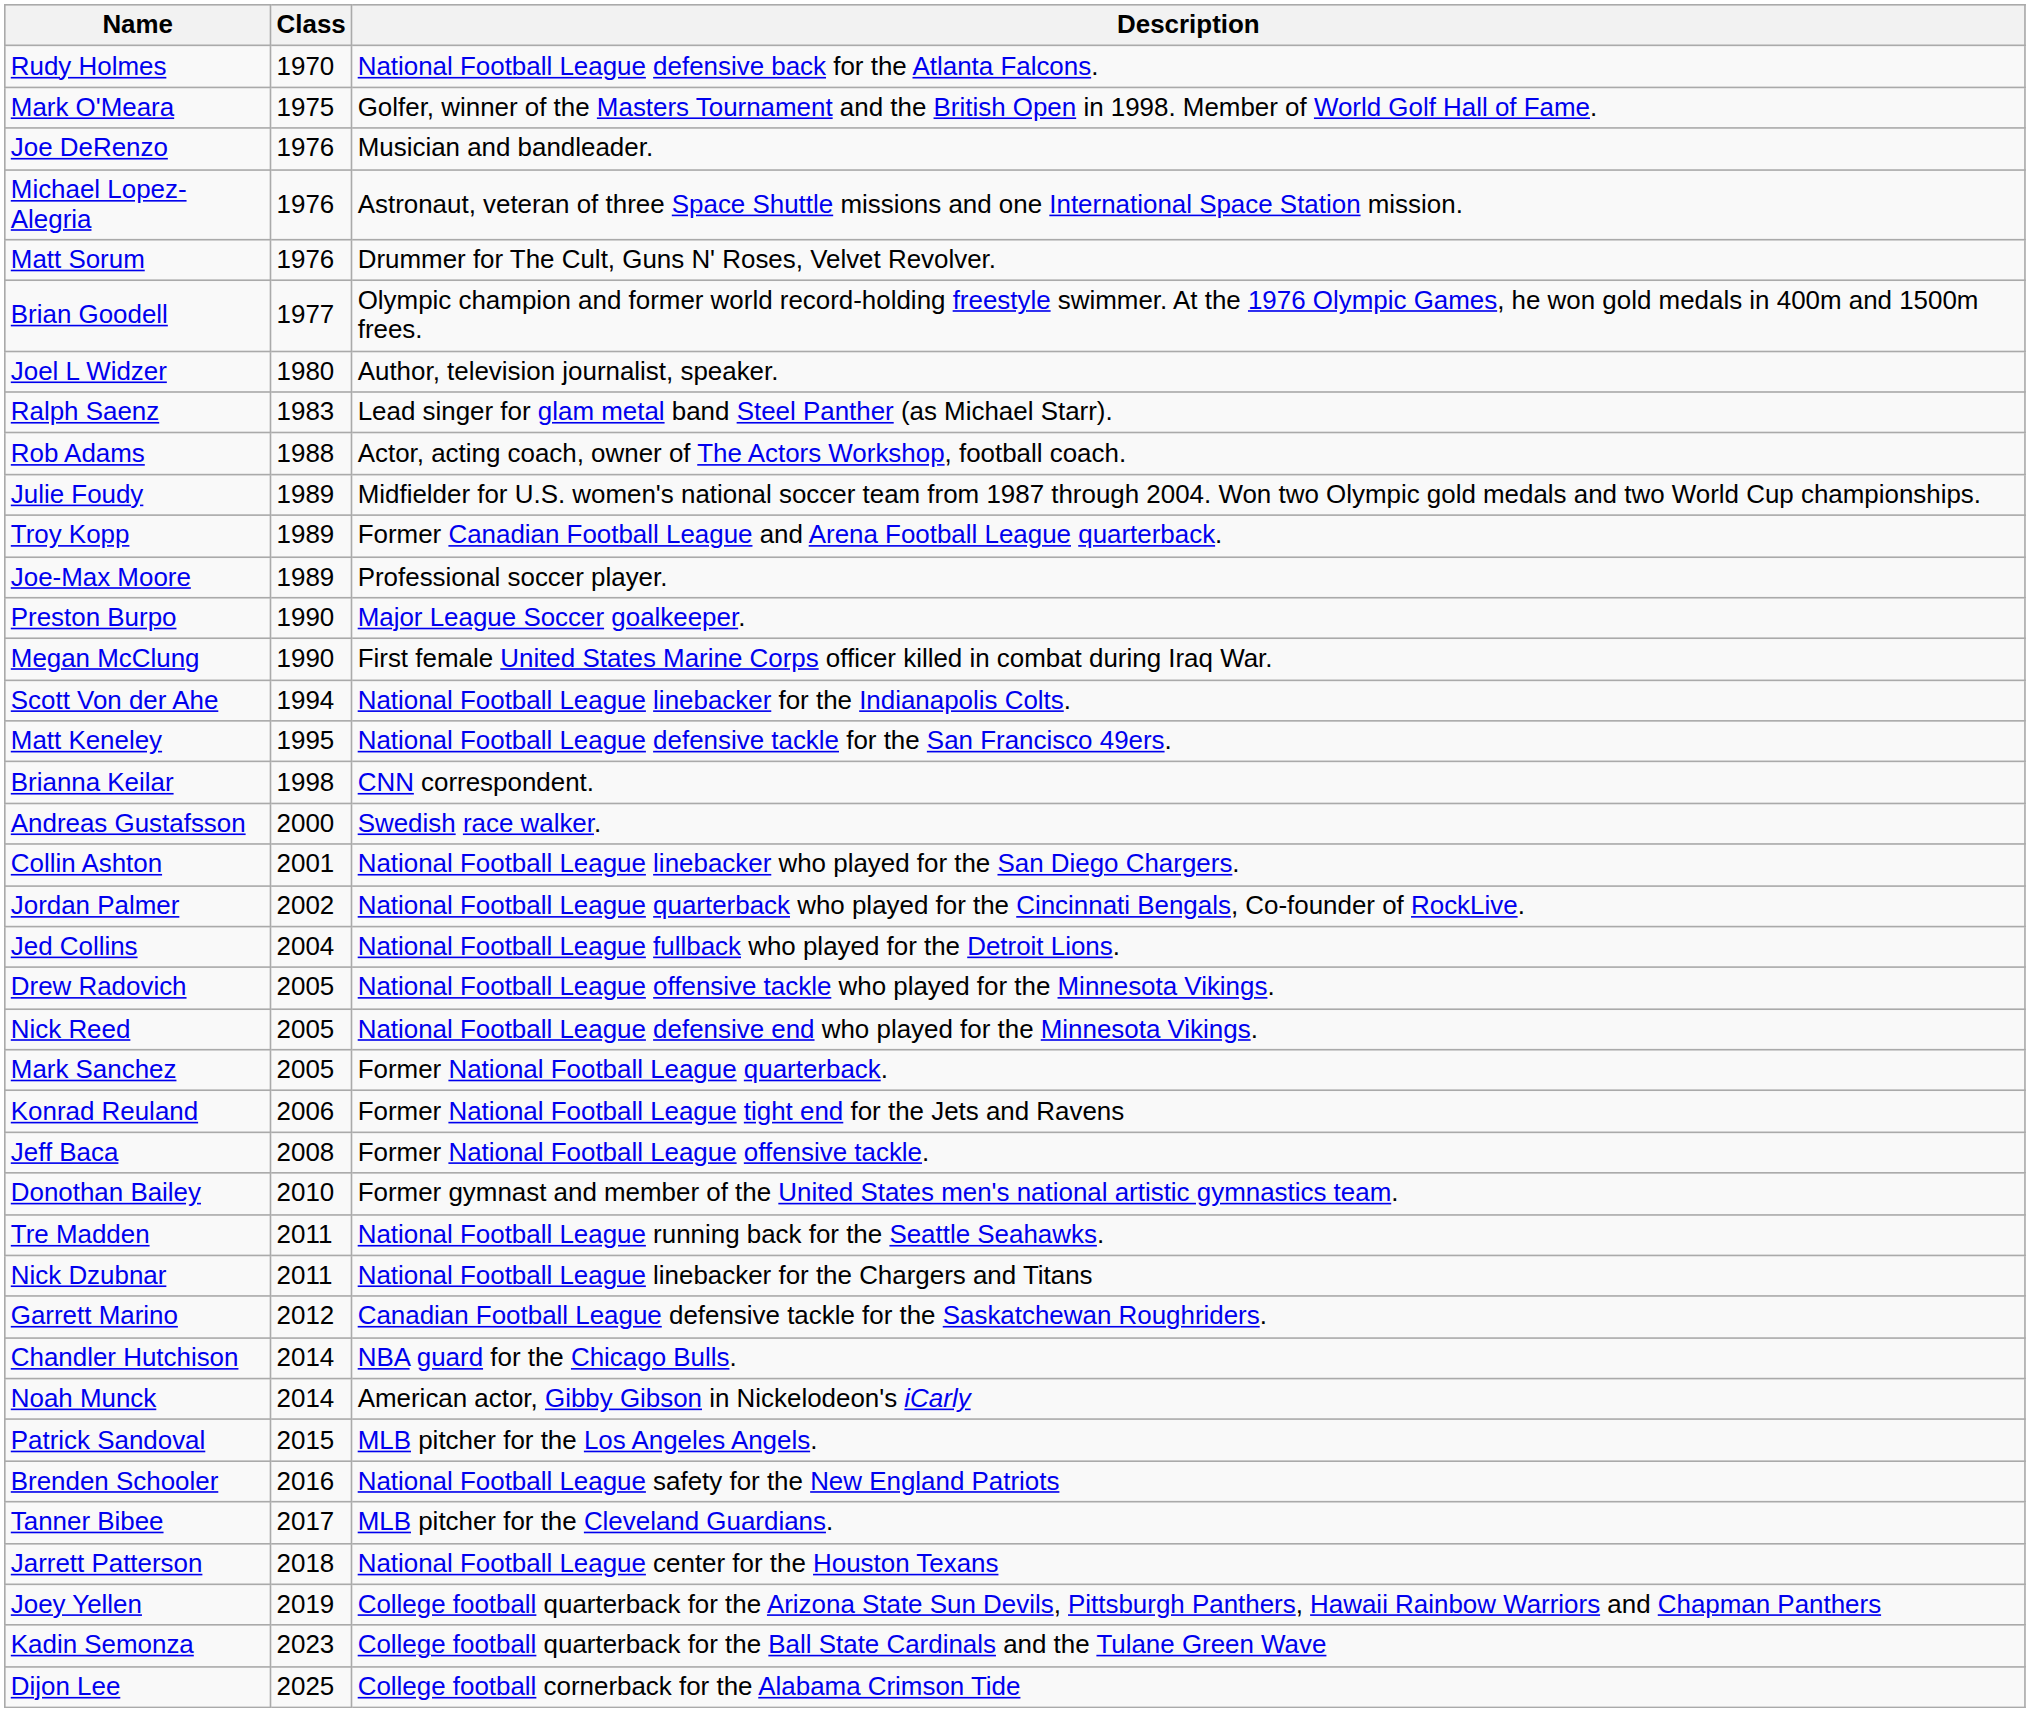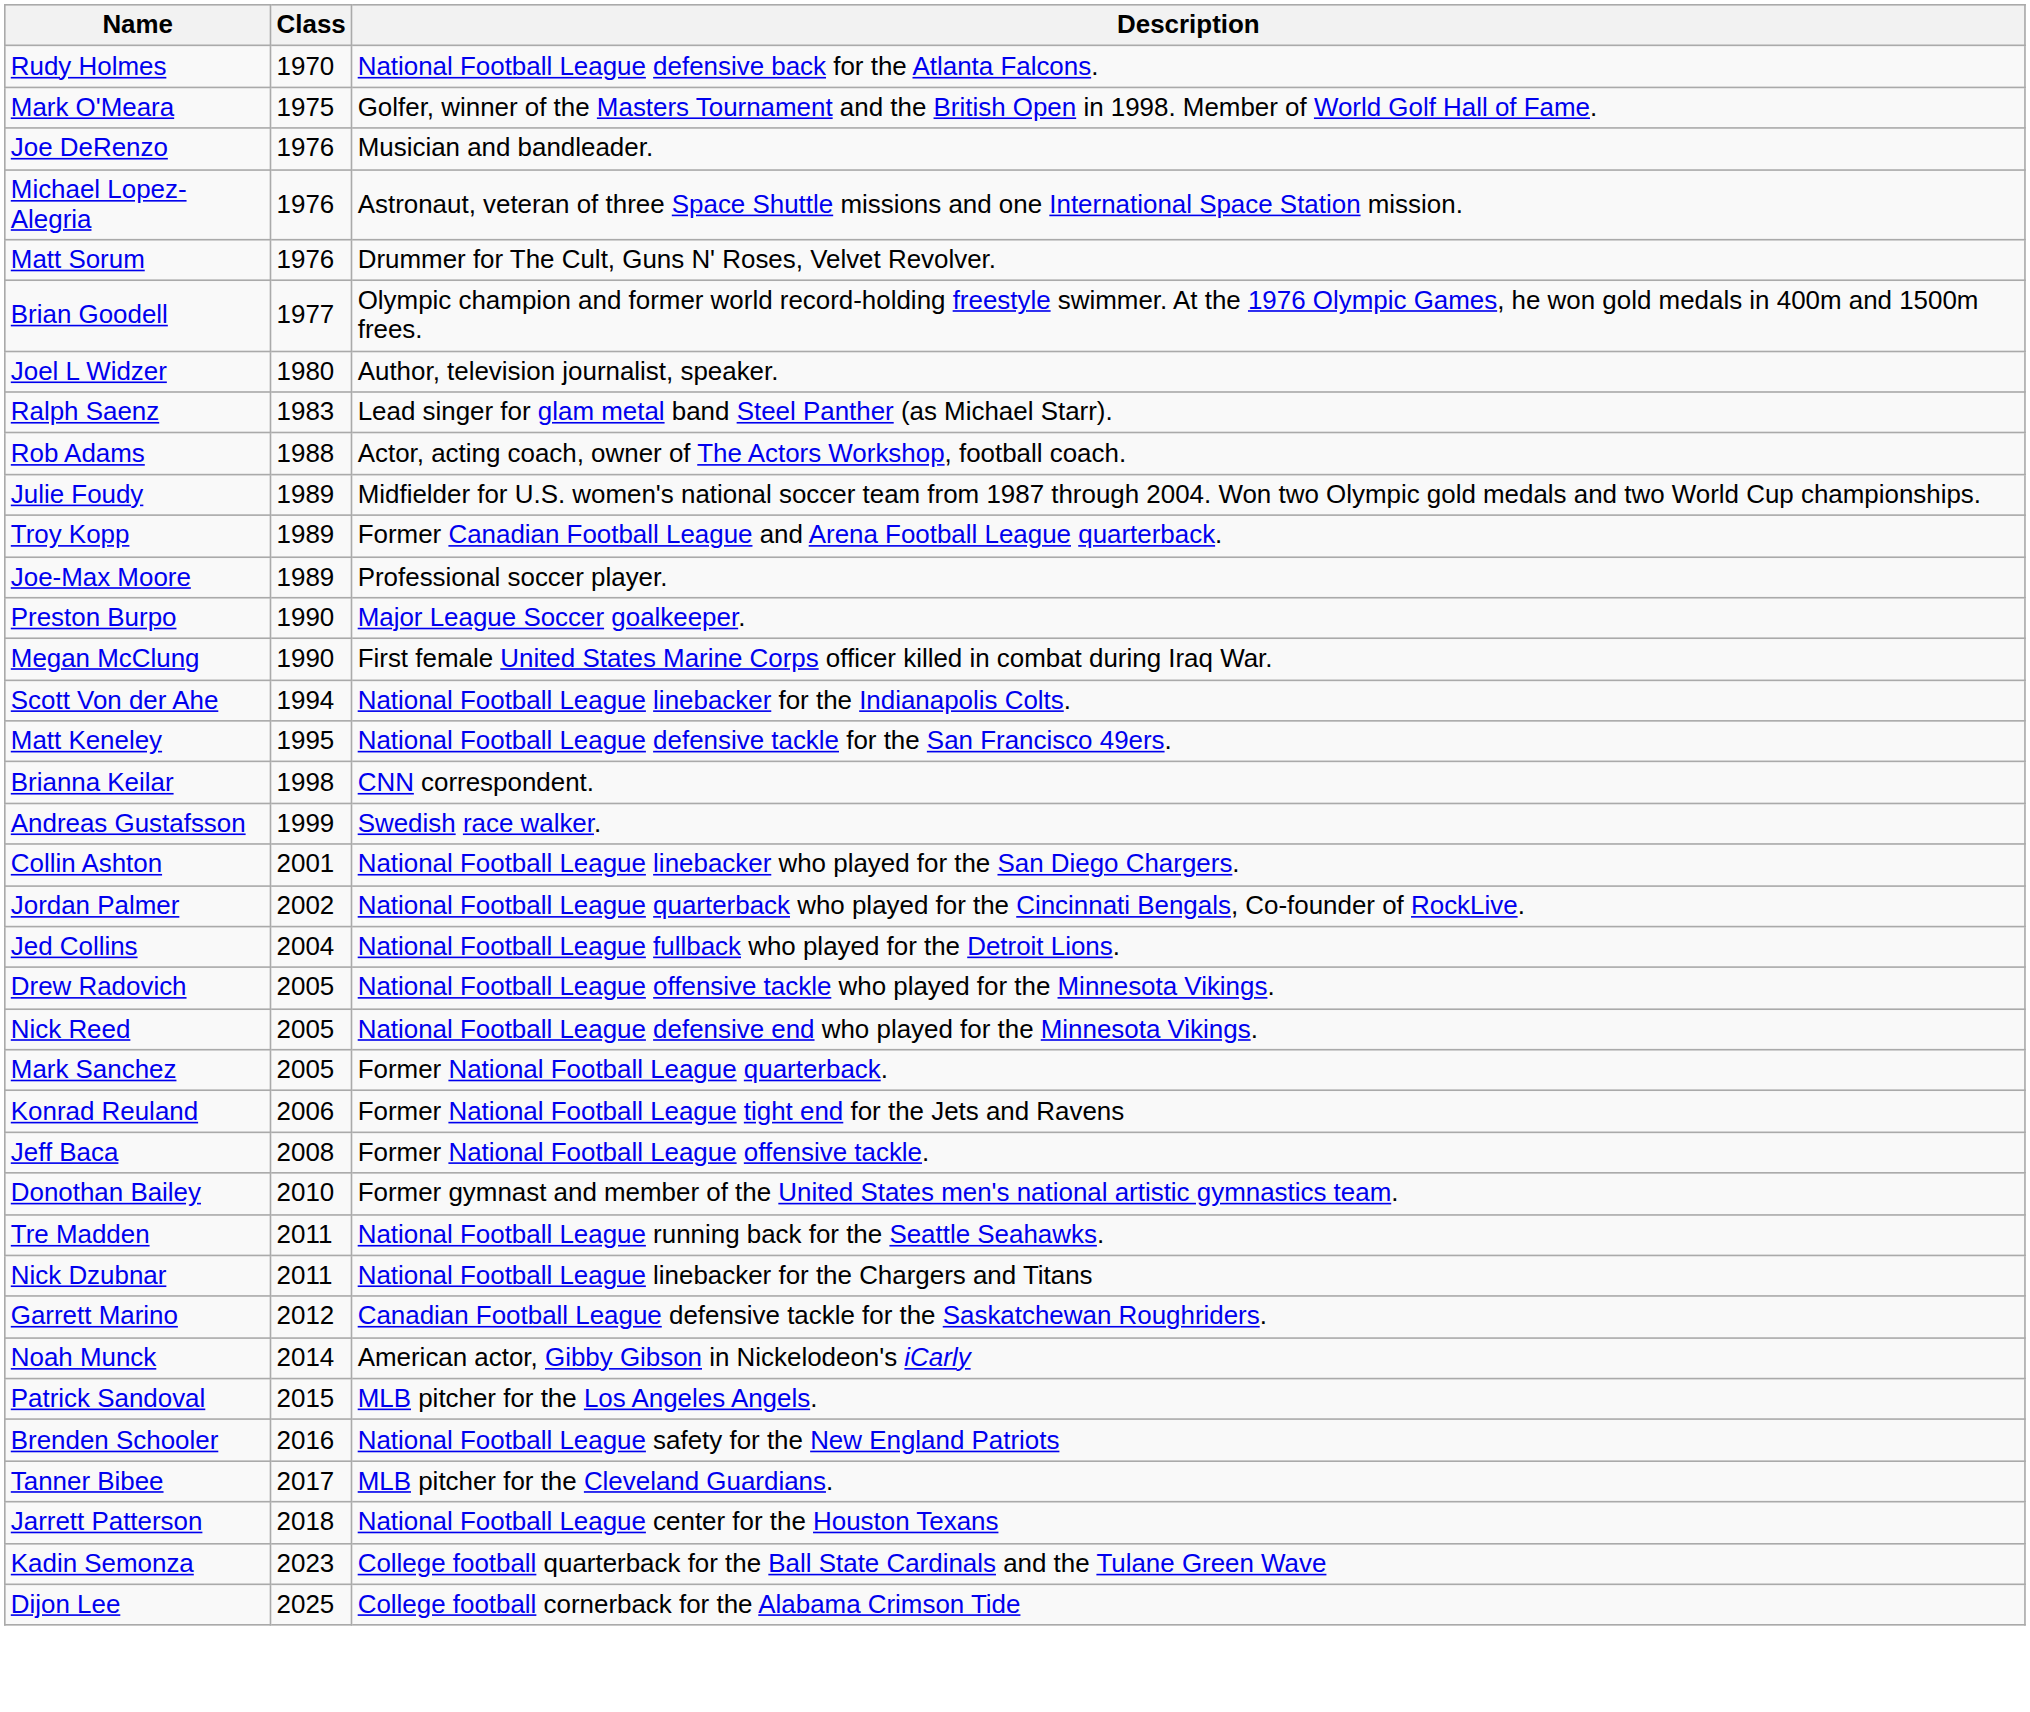Andreas Gustafsson | Class: 2000 -> 1999
- row: Chandler Hutchison | 2014 | NBA guard for the Chicago Bulls.
- row: Joey Yellen | 2019 | College football quarterback for the Arizona State Sun Devils, Pittsburgh Panthers, Hawaii Rainbow Warriors and Chapman Panthers
